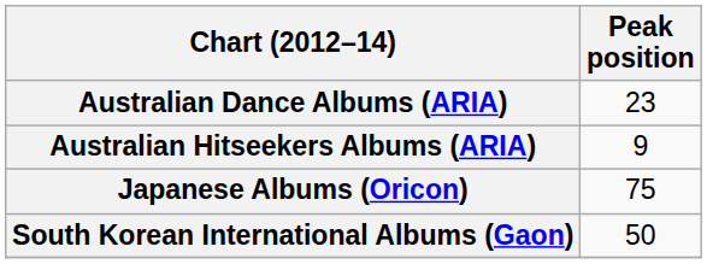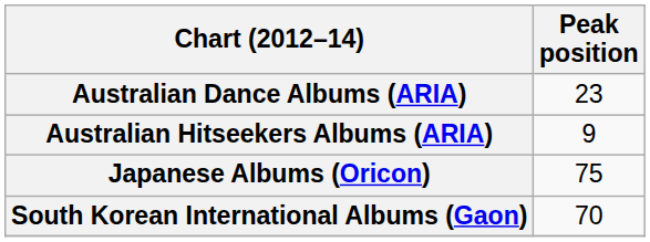South Korean International Albums (Gaon) | Peak position: 50 -> 70
